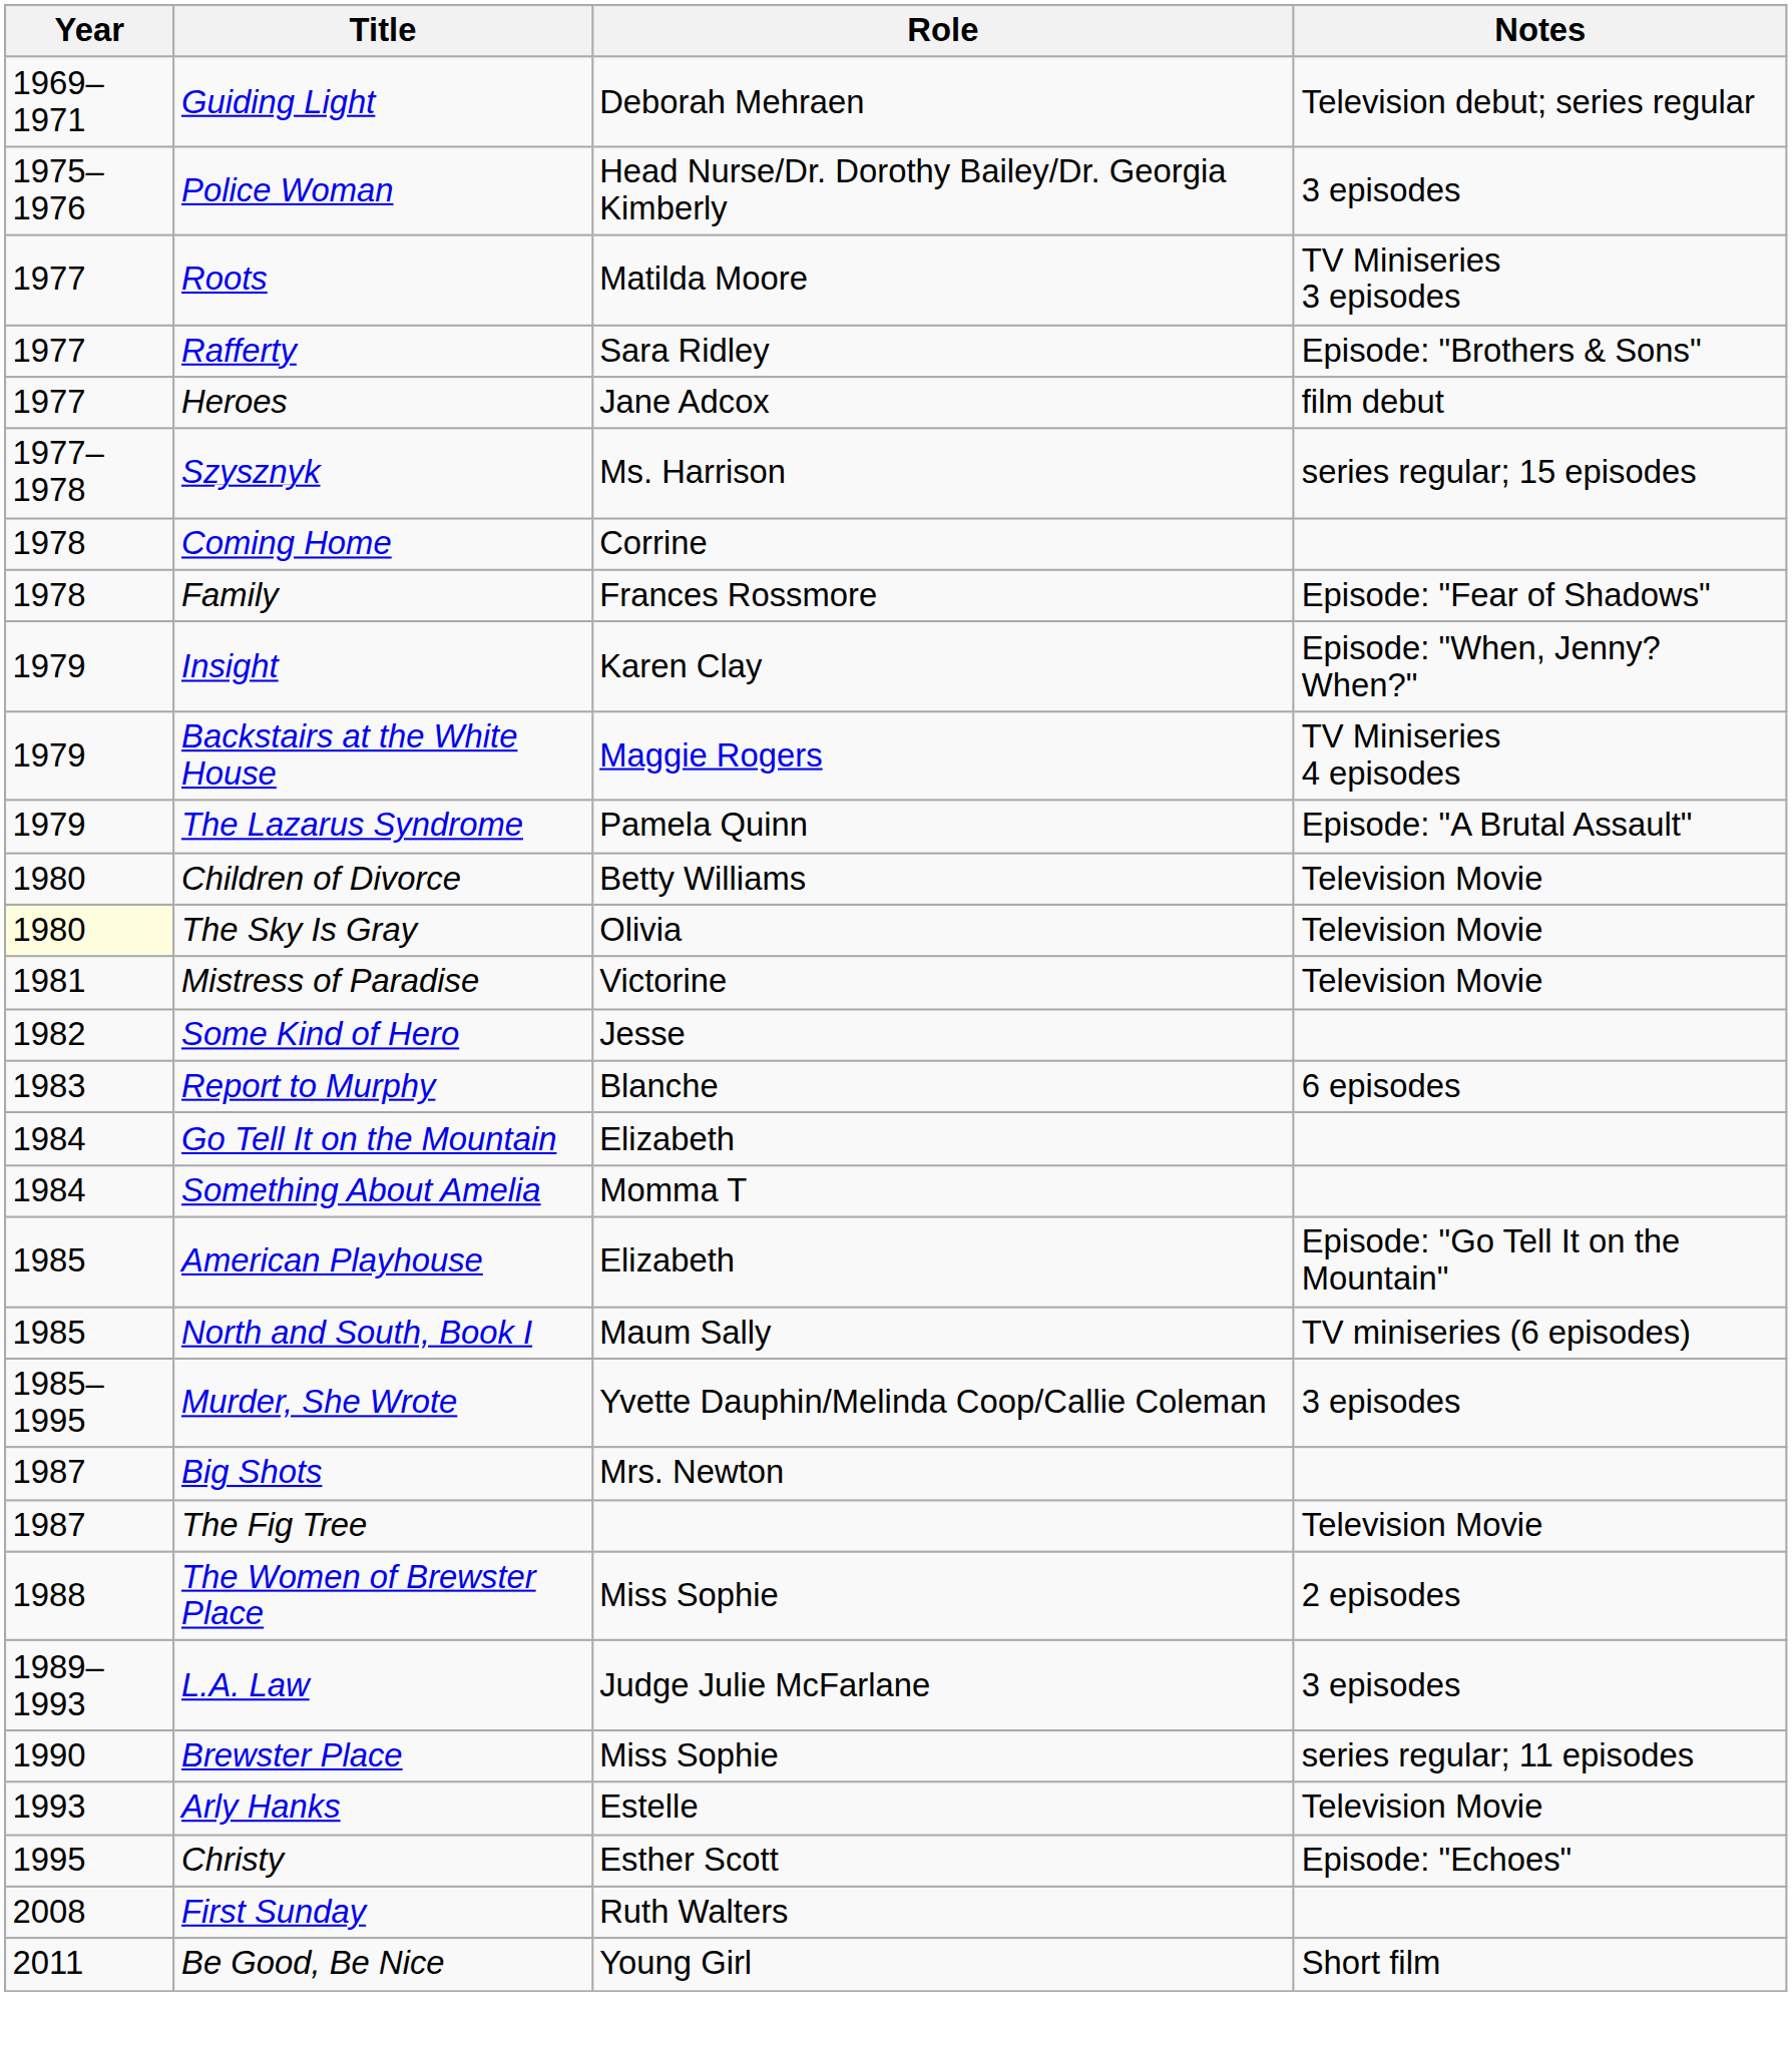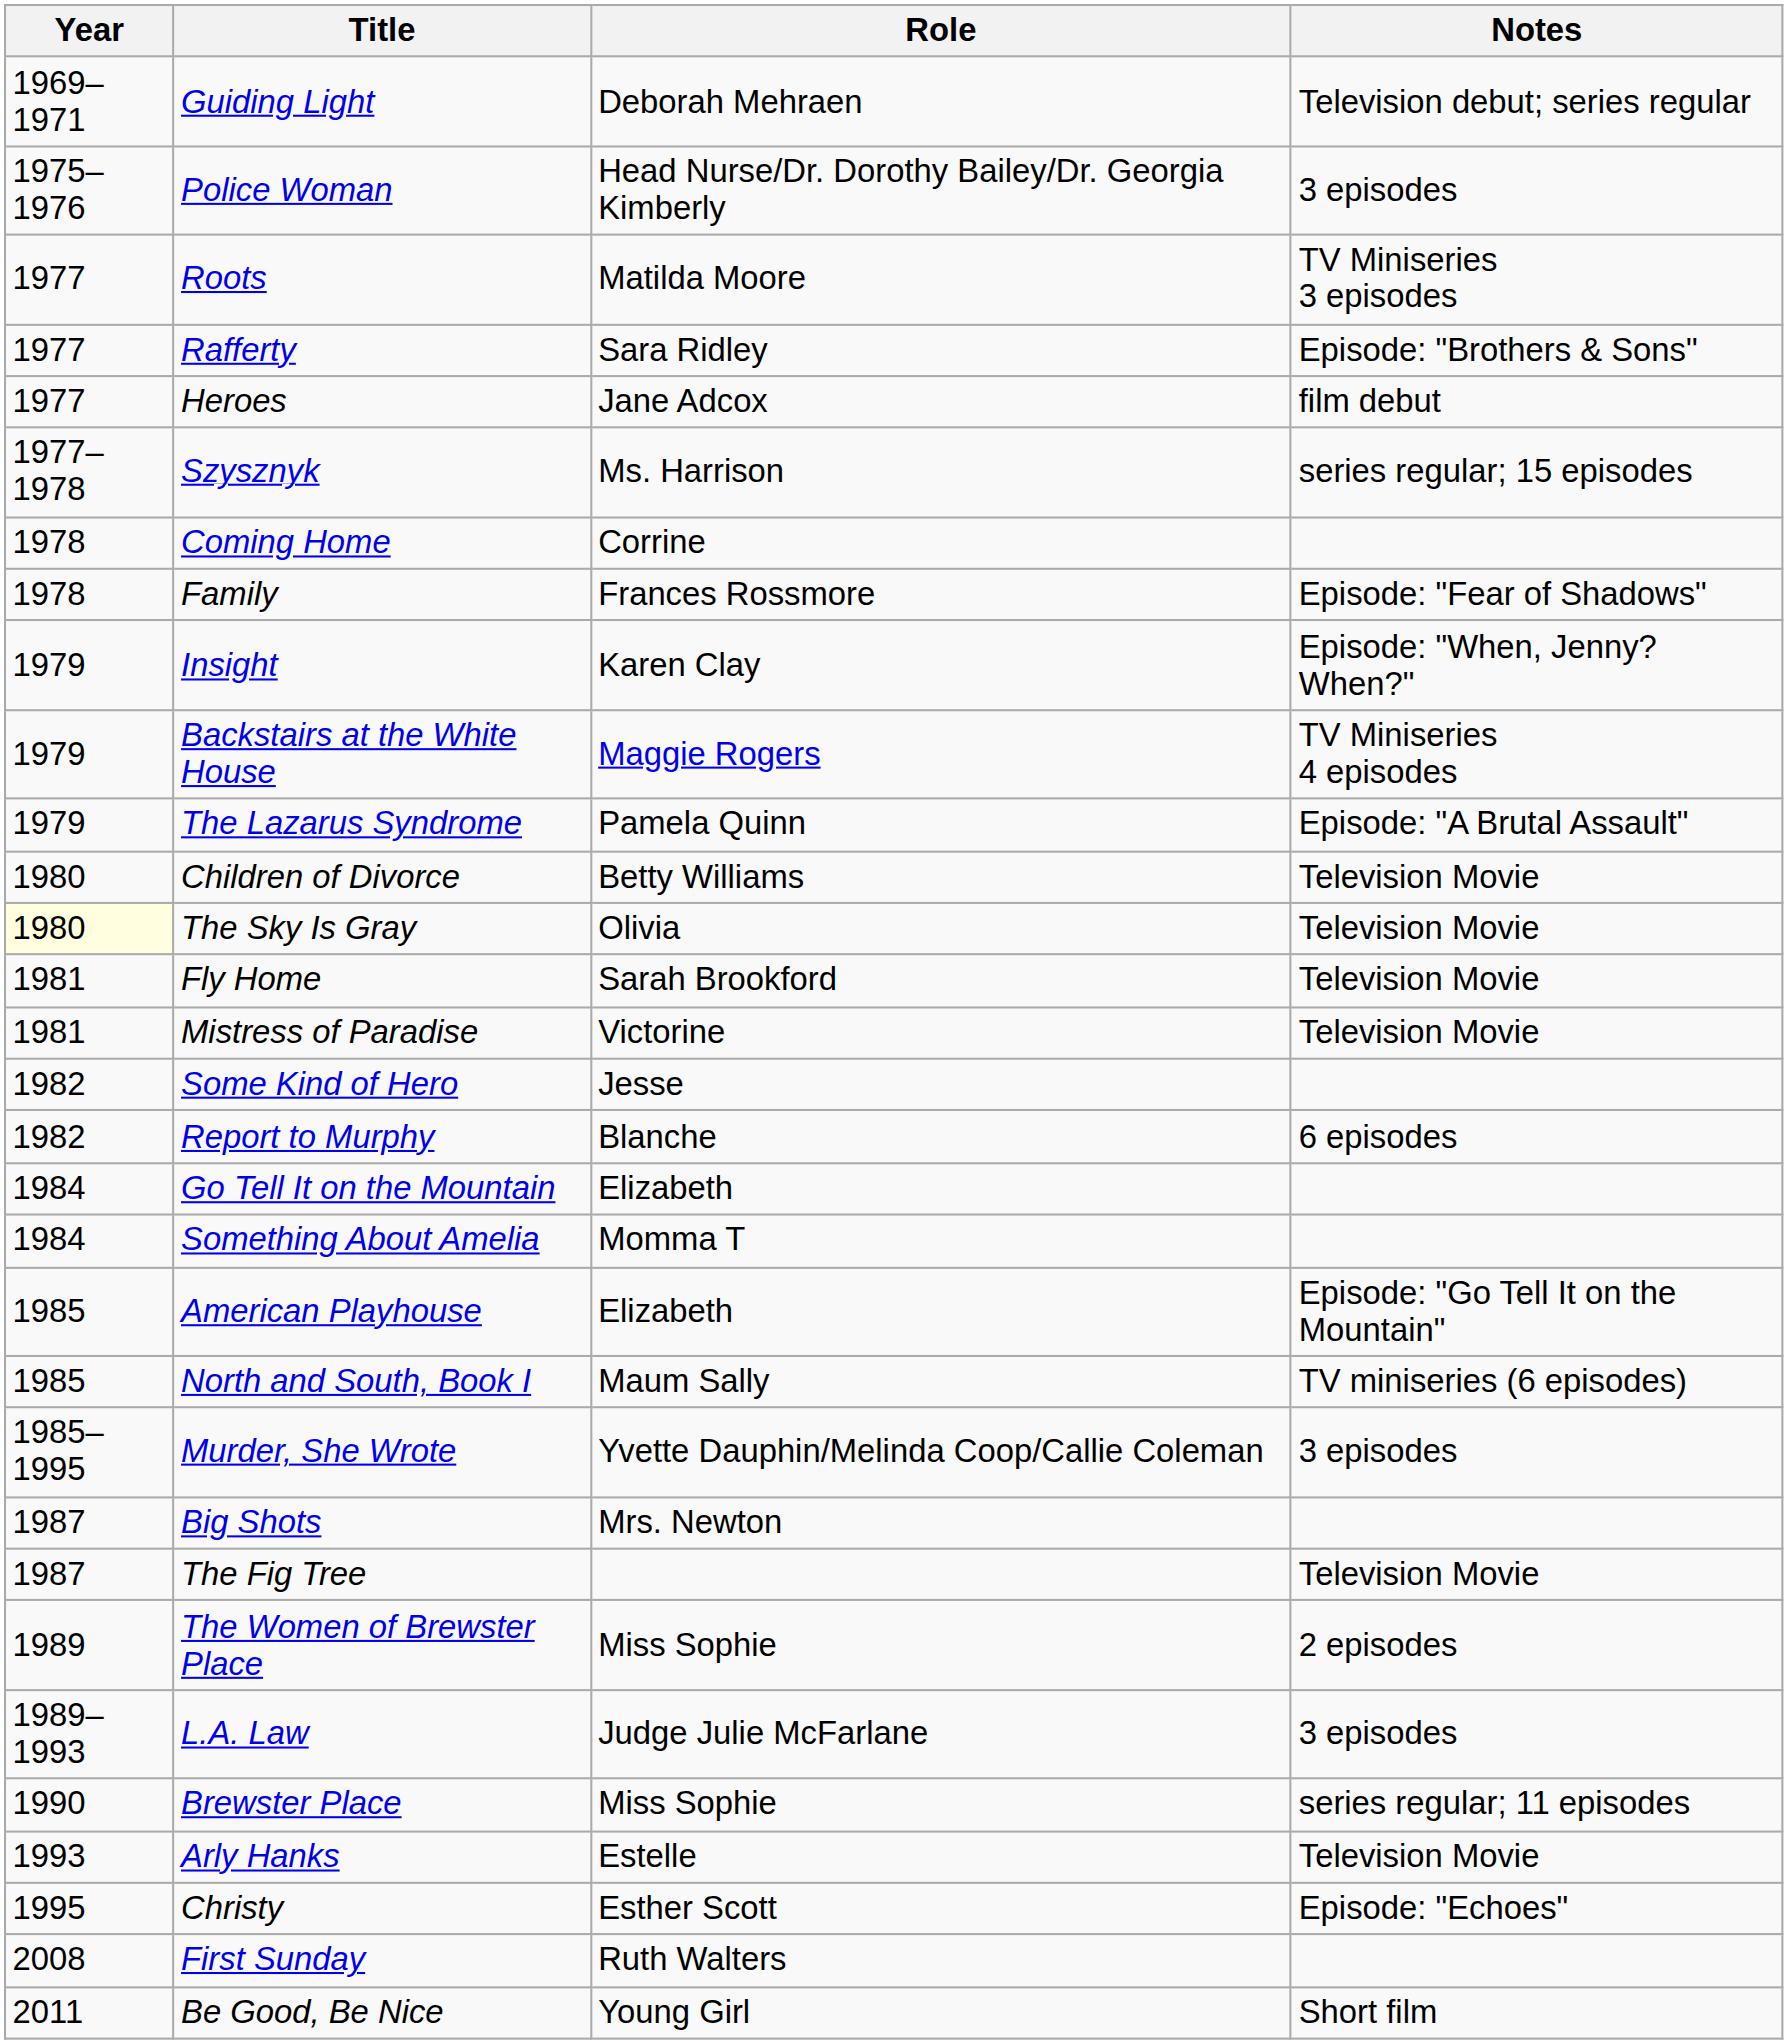+ row: 1981 | Fly Home | Sarah Brookford | Television Movie
Report to Murphy | Year: 1983 -> 1982
The Women of Brewster Place | Year: 1988 -> 1989
